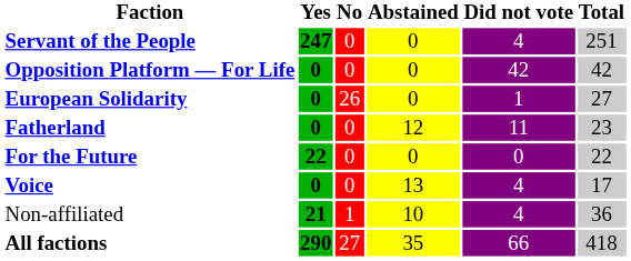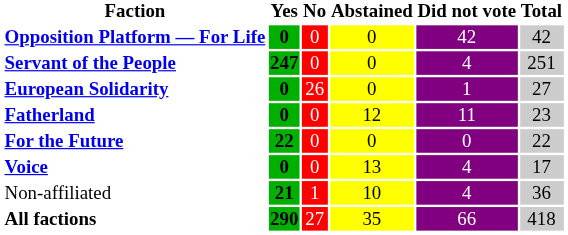rows swapped: Servant of the People <-> Opposition Platform — For Life
